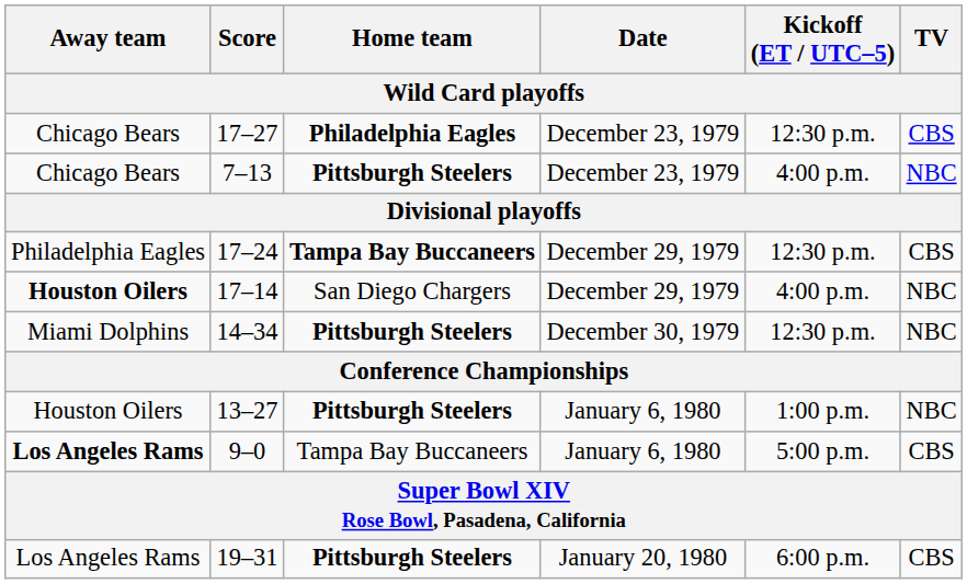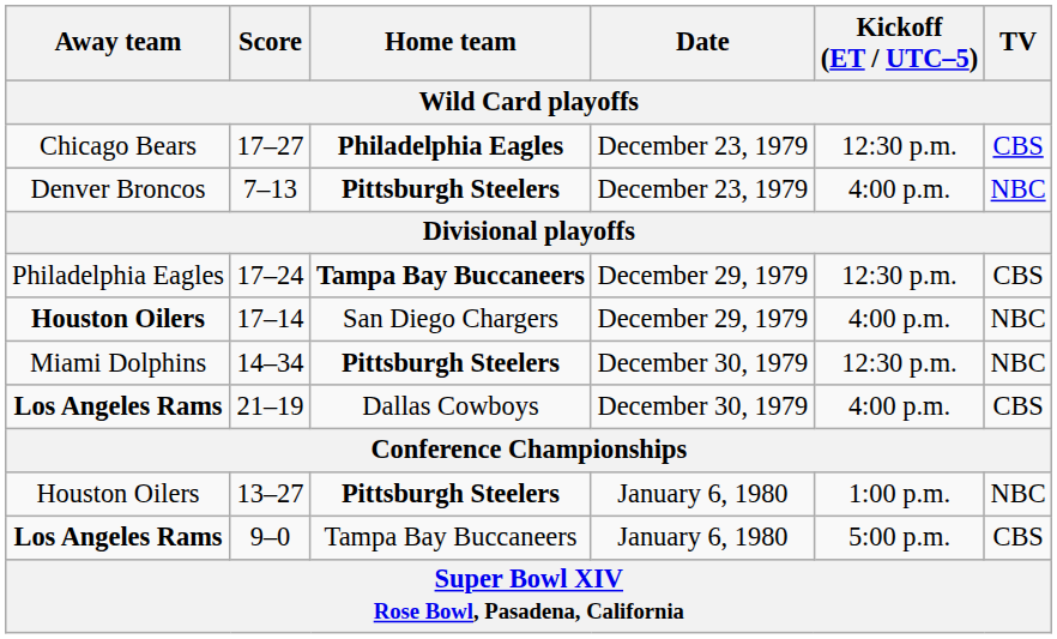7–13 | Away team: Chicago Bears -> Denver Broncos
+ row: Los Angeles Rams | 21–19 | Dallas Cowboys | December 30, 1979 | 4:00 p.m. | CBS
- row: Los Angeles Rams | 19–31 | Pittsburgh Steelers | January 20, 1980 | 6:00 p.m. | CBS
